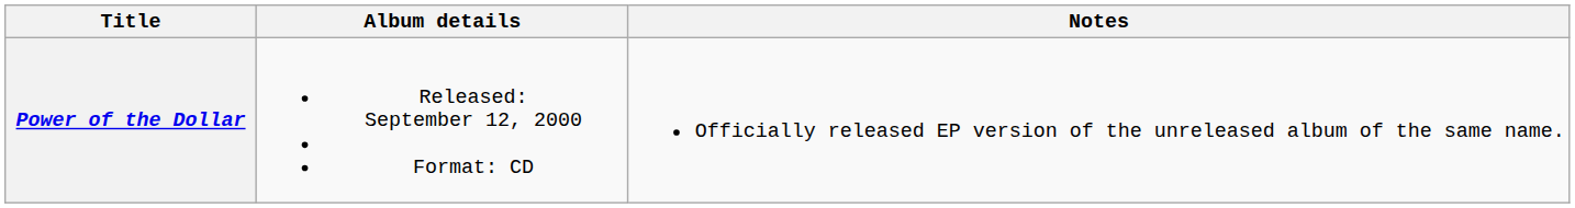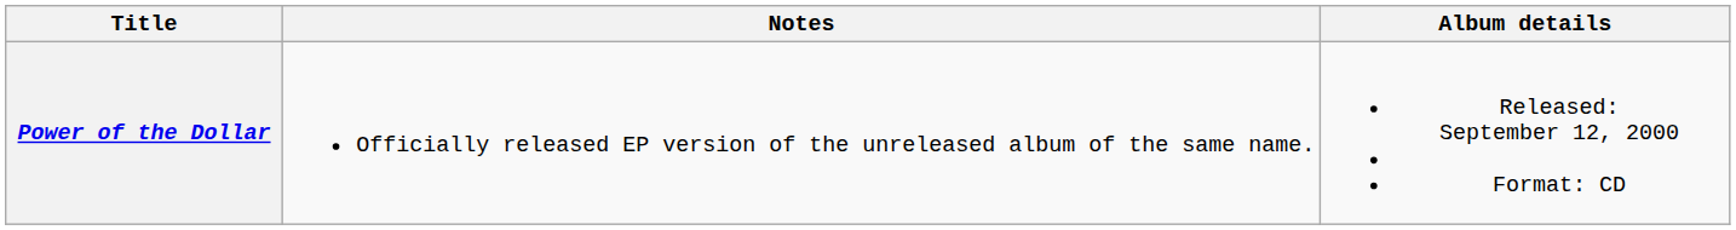columns swapped: Album details <-> Notes
